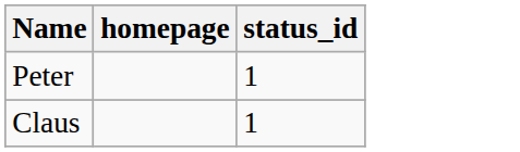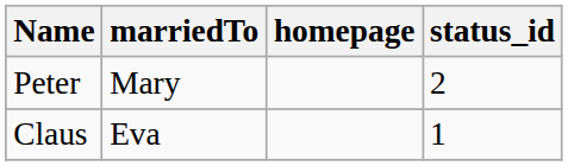+ column: marriedTo | Mary | Eva
Peter | status_id: 1 -> 2
